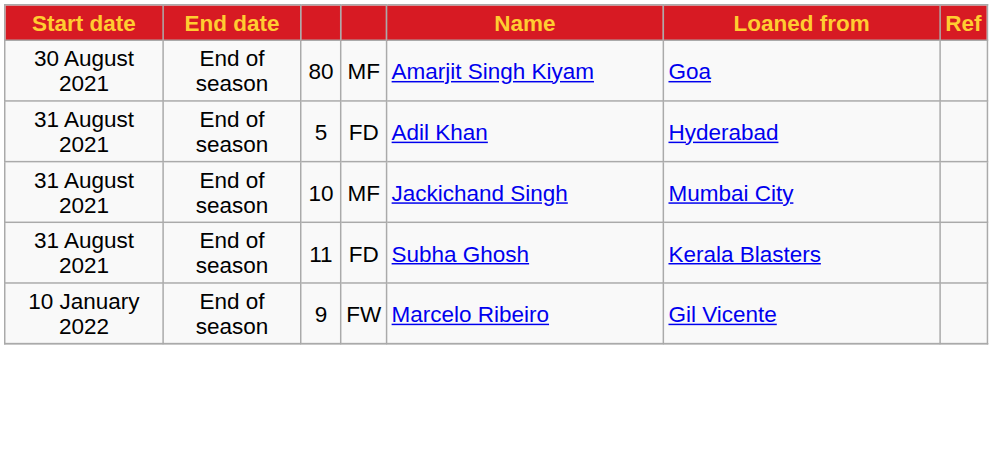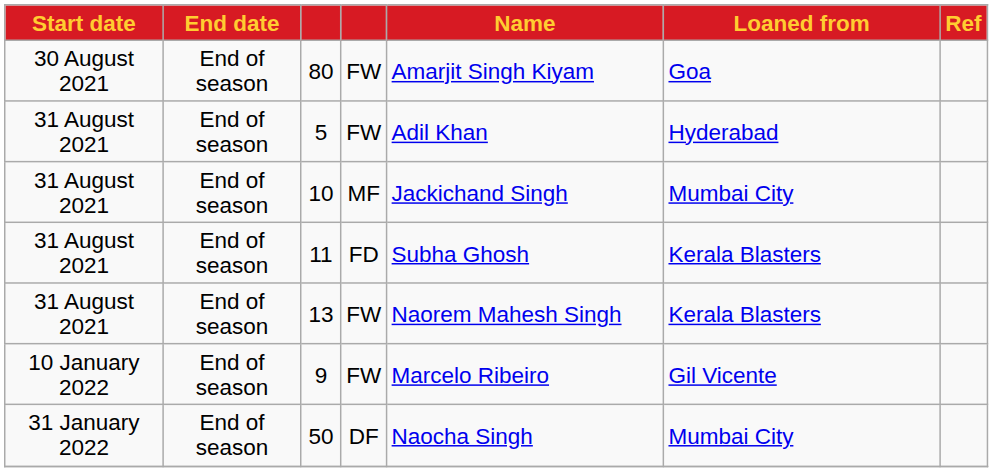80 | column 4: MF -> FW
5 | column 4: FD -> FW
+ row: 31 August 2021 | End of season | 13 | FW | Naorem Mahesh Singh | Kerala Blasters
+ row: 31 January 2022 | End of season | 50 | DF | Naocha Singh | Mumbai City
